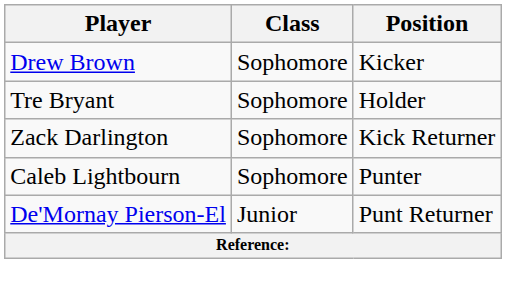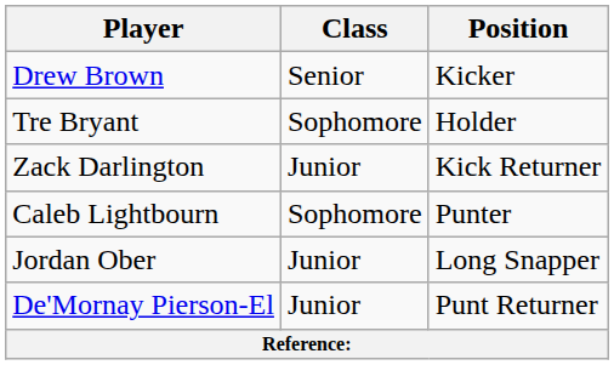Drew Brown | Class: Sophomore -> Senior
Zack Darlington | Class: Sophomore -> Junior
+ row: Jordan Ober | Junior | Long Snapper
